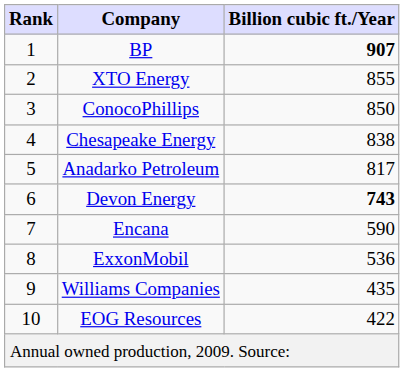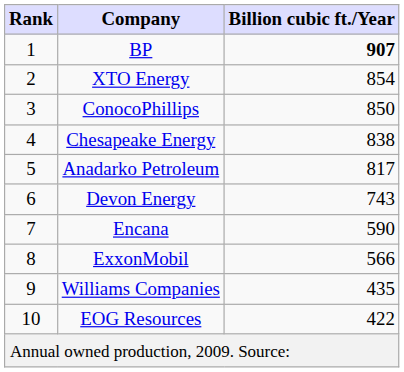XTO Energy | Billion cubic ft./Year: 855 -> 854
Devon Energy | Billion cubic ft./Year: bold -> normal
ExxonMobil | Billion cubic ft./Year: 536 -> 566
